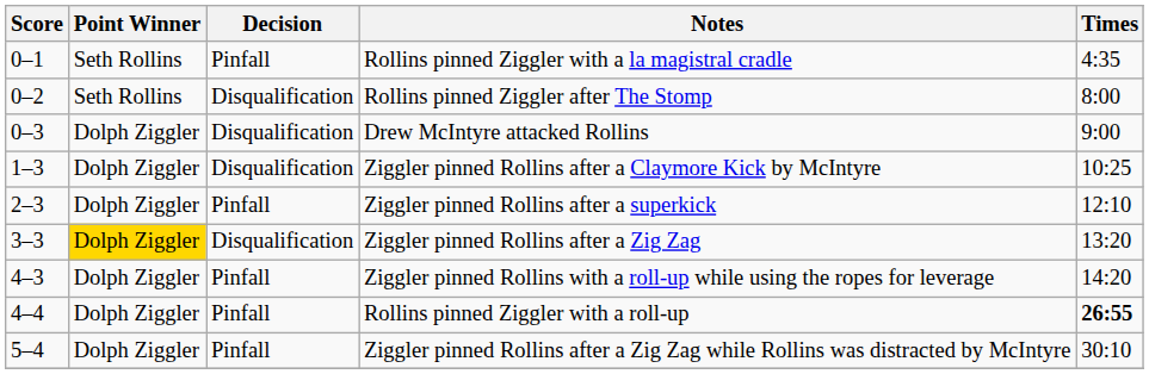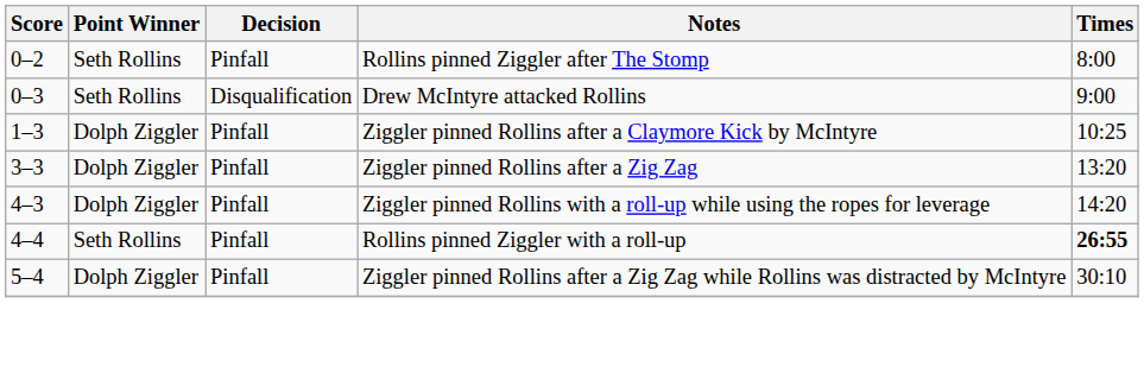- row: 0–1 | Seth Rollins | Pinfall | Rollins pinned Ziggler with a la magistral cradle | 4:35
Rollins pinned Ziggler after The Stomp | Decision: Disqualification -> Pinfall
Drew McIntyre attacked Rollins | Point Winner: Dolph Ziggler -> Seth Rollins
Ziggler pinned Rollins after a Claymore Kick by McIntyre | Decision: Disqualification -> Pinfall
- row: 2–3 | Dolph Ziggler | Pinfall | Ziggler pinned Rollins after a superkick | 12:10
Ziggler pinned Rollins after a Zig Zag | Point Winner: gold background -> no background
Ziggler pinned Rollins after a Zig Zag | Decision: Disqualification -> Pinfall
Rollins pinned Ziggler with a roll-up | Point Winner: Dolph Ziggler -> Seth Rollins
